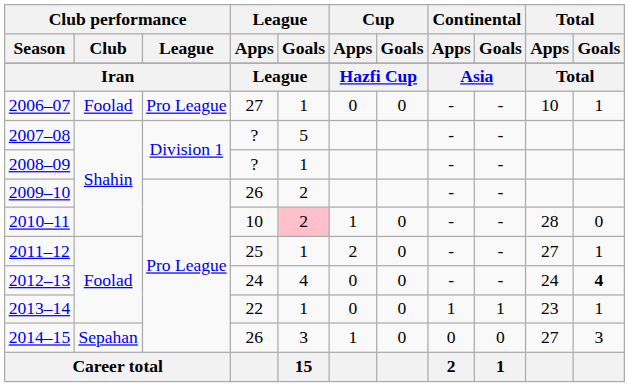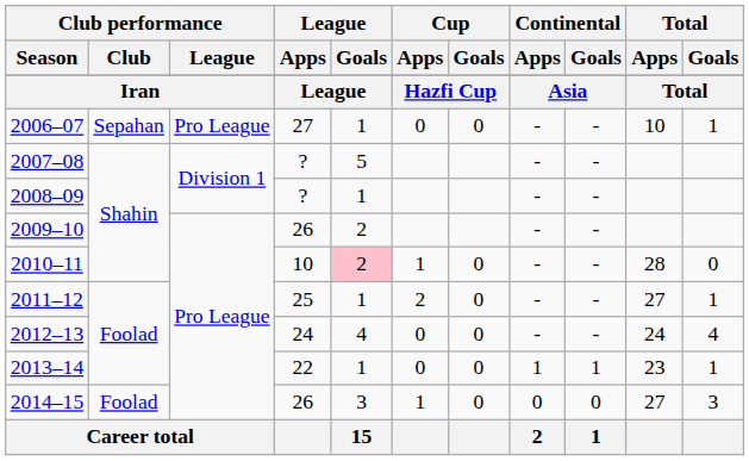2006–07 | Club performance / Club: Foolad -> Sepahan
2012–13 | Total / Goals: bold -> normal
2014–15 | Club performance / Club: Sepahan -> Foolad
